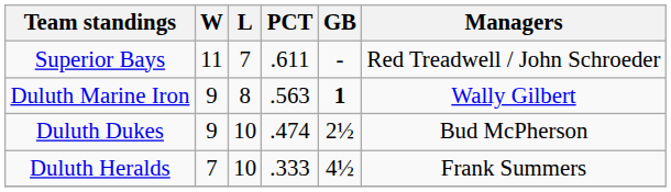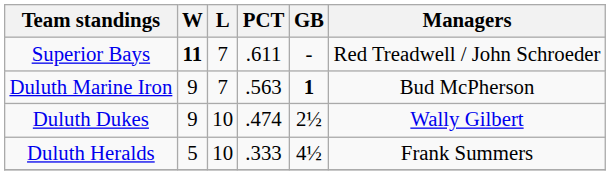Superior Bays | W: normal -> bold
Duluth Marine Iron | L: 8 -> 7
Duluth Marine Iron | Managers: Wally Gilbert -> Bud McPherson
Duluth Dukes | Managers: Bud McPherson -> Wally Gilbert
Duluth Heralds | W: 7 -> 5
